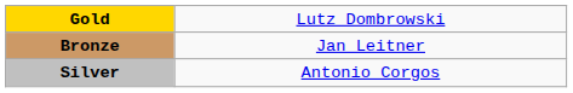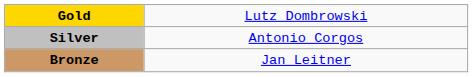rows swapped: Silver <-> Bronze
